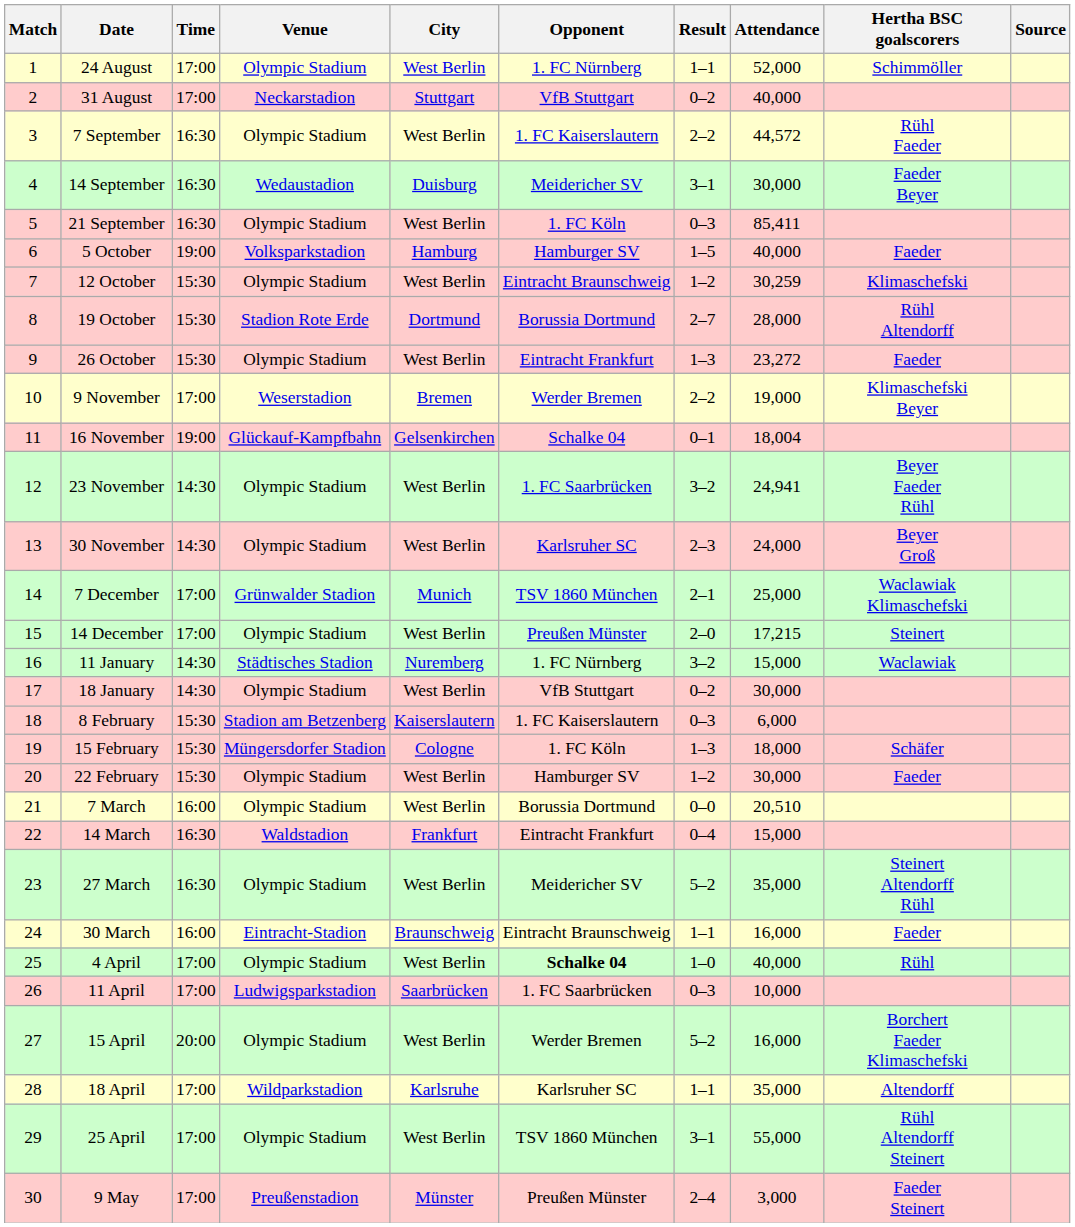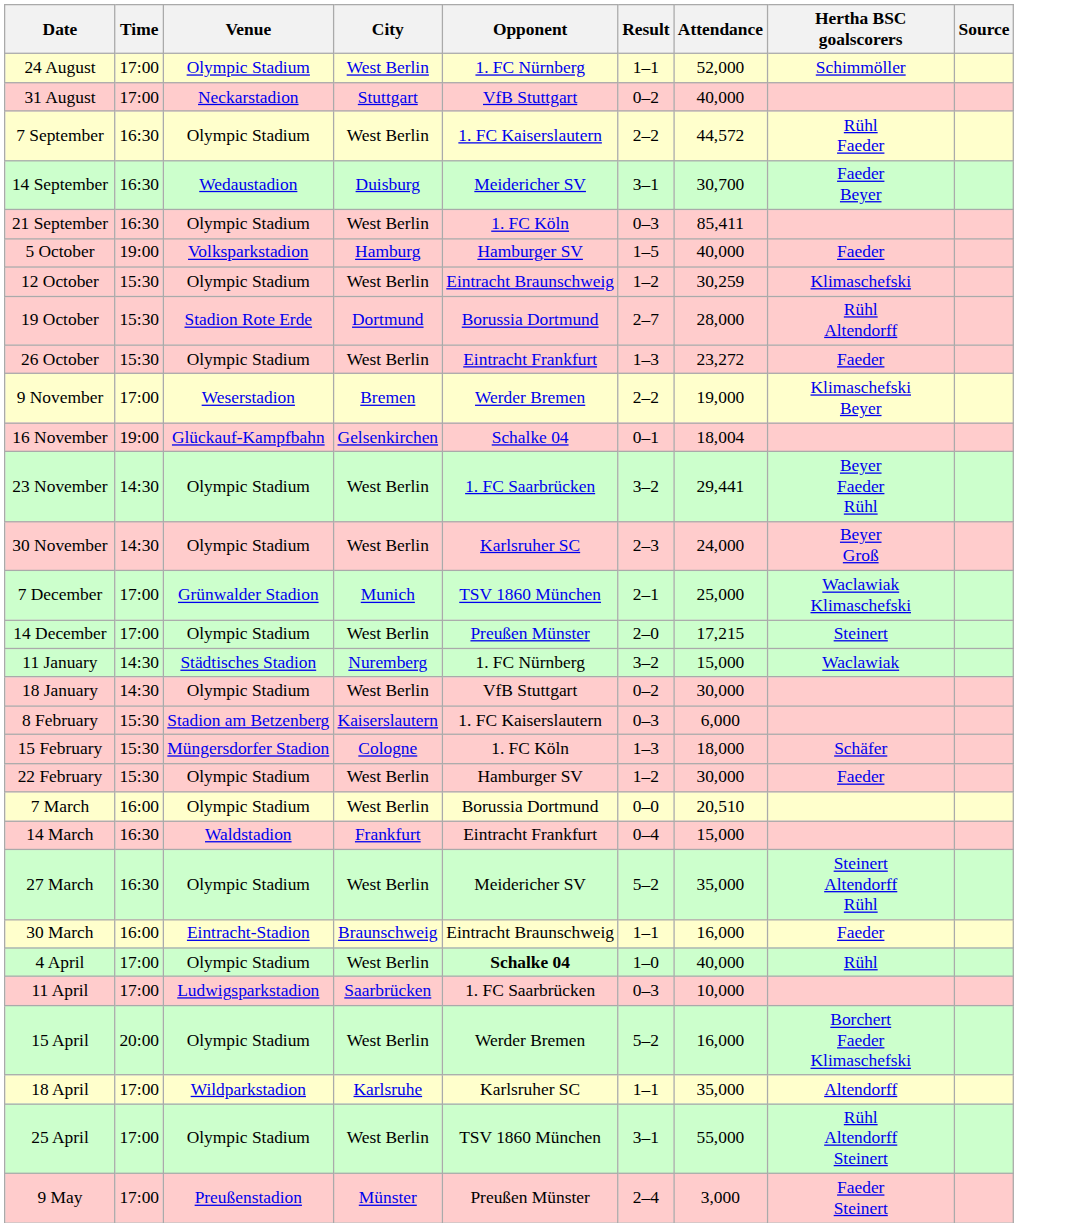- column: Match | 1 | 2 | 3 | 4 | 5 | 6 | 7 | 8 | 9 | 10 | 11 | 12 | 13 | 14 | 15 | 16 | 17 | 18 | 19 | 20 | 21 | 22 | 23 | 24 | 25 | 26 | 27 | 28 | 29 | 30
14 September | Attendance: 30,000 -> 30,700
23 November | Attendance: 24,941 -> 29,441
